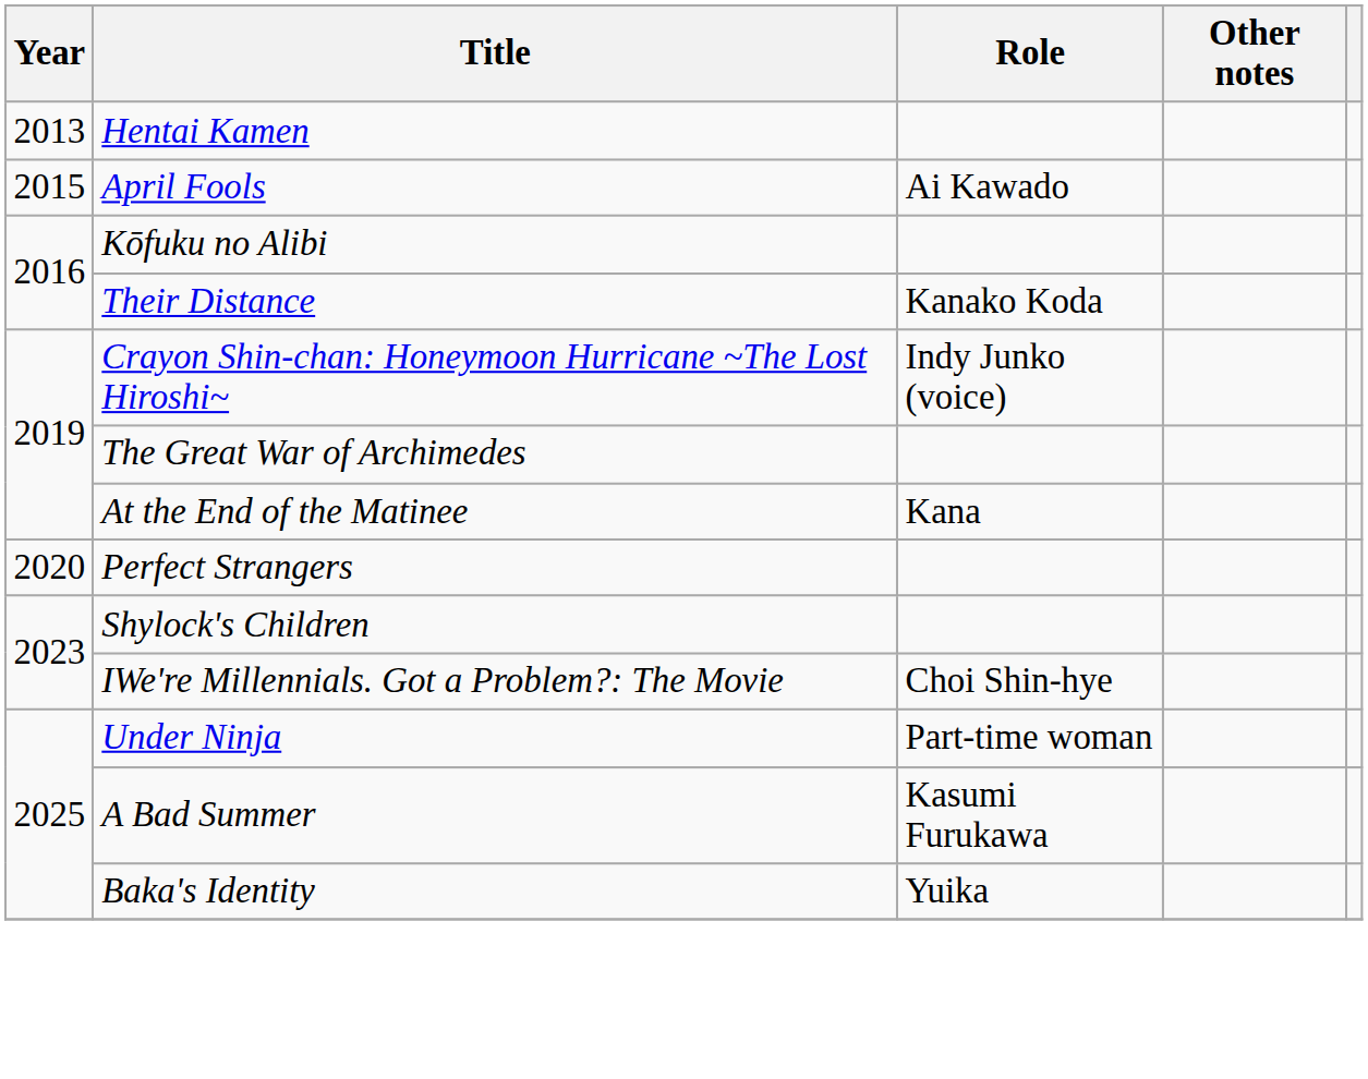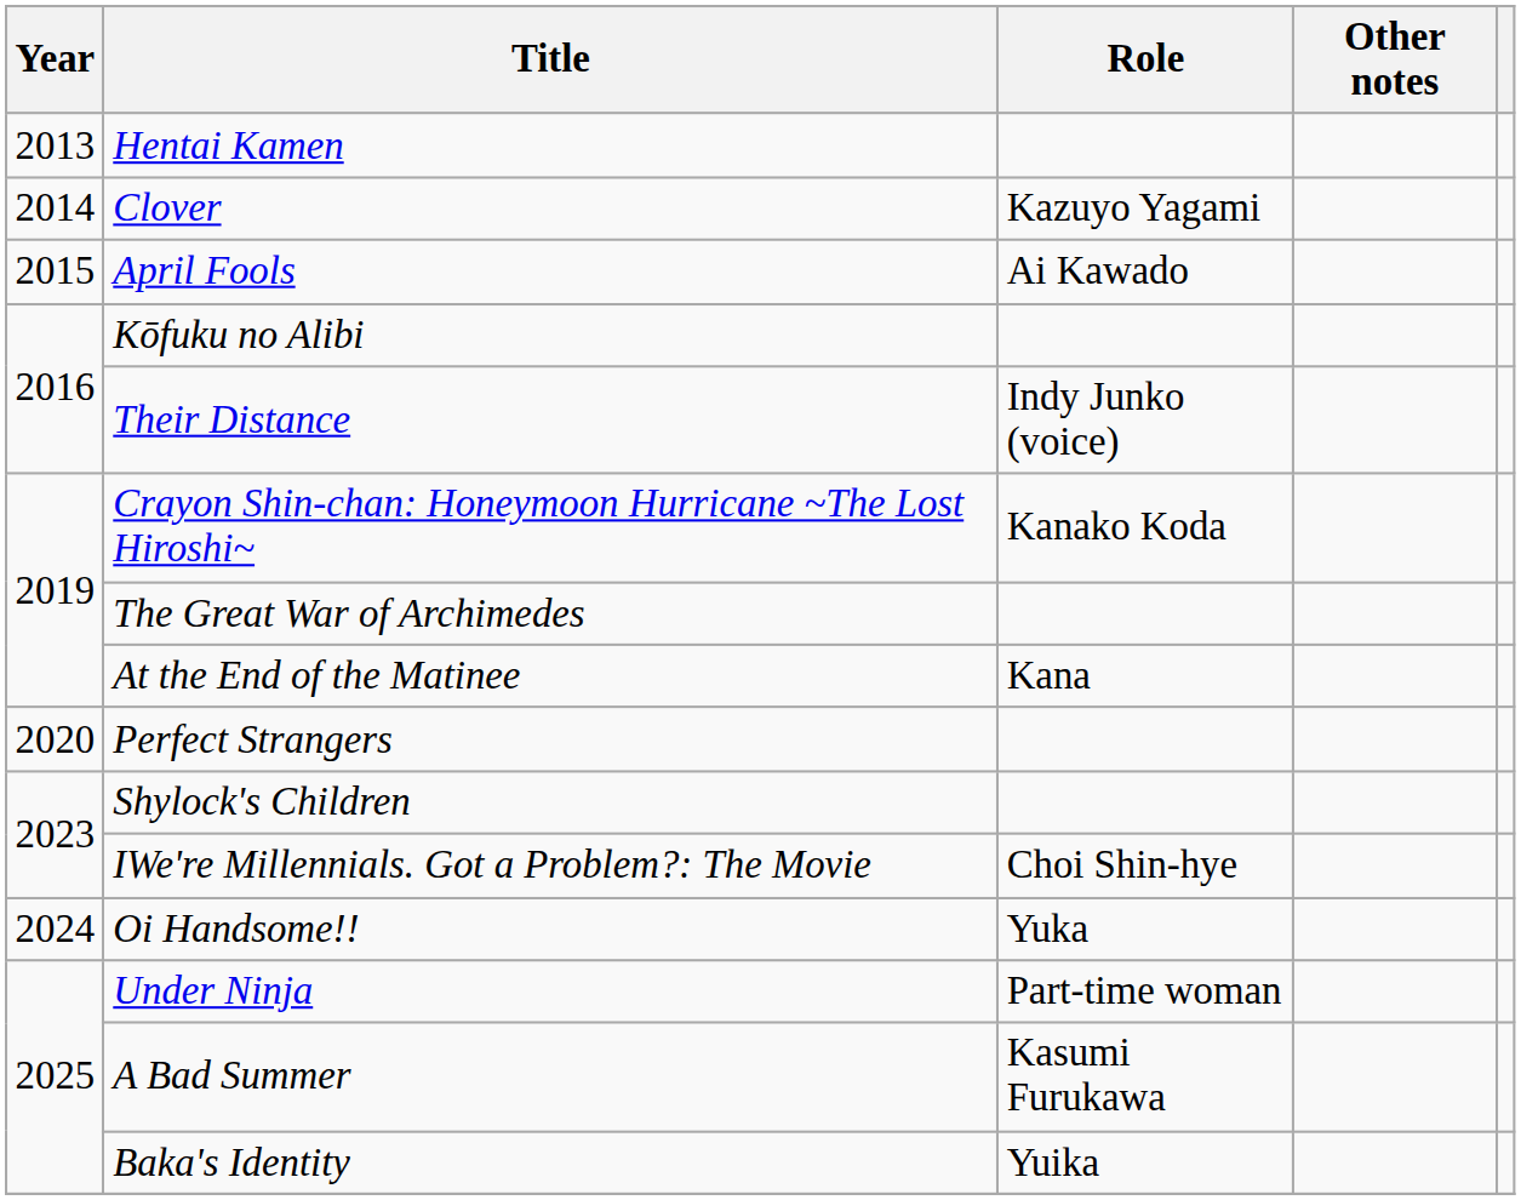+ row: 2014 | Clover | Kazuyo Yagami
Their Distance | Role: Kanako Koda -> Indy Junko (voice)
Crayon Shin-chan: Honeymoon Hurricane ~The Lost Hiroshi~ | Role: Indy Junko (voice) -> Kanako Koda
+ row: 2024 | Oi Handsome!! | Yuka
